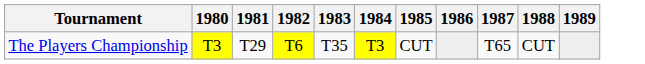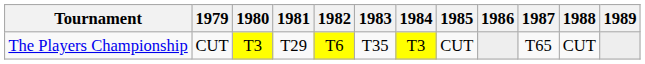+ column: 1979 | CUT
